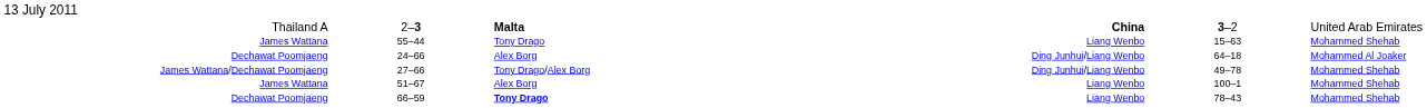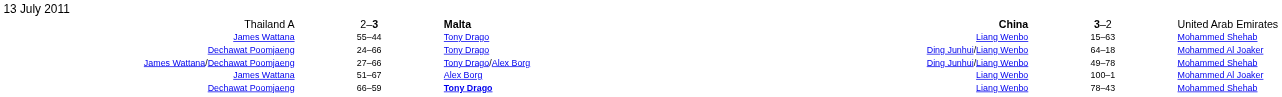24–66 | column 3: Alex Borg -> Tony Drago
51–67 | column 6: Mohammed Shehab -> Mohammed Al Joaker
